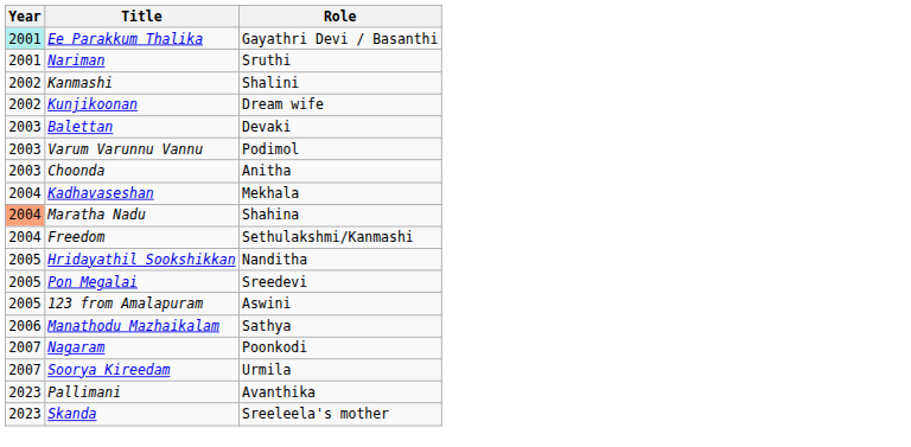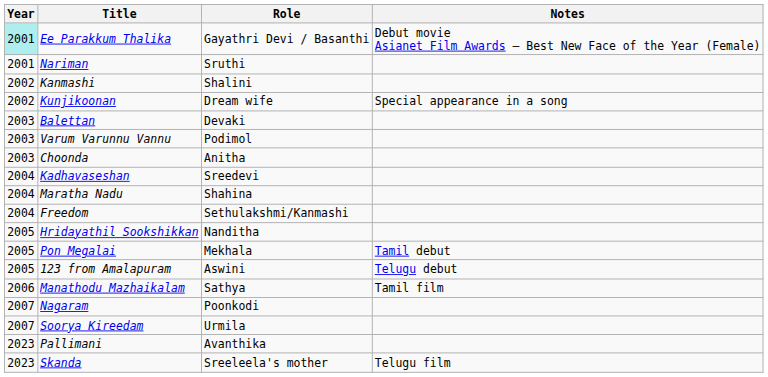+ column: Notes | Debut movie Asianet Film Awards – Best New Face of the Year (Female) | Special appearance in a song | Tamil debut | Telugu debut | Tamil film | Telugu film
Kadhavaseshan | Role: Mekhala -> Sreedevi
Maratha Nadu | Year: lightsalmon background -> no background
Pon Megalai | Role: Sreedevi -> Mekhala
